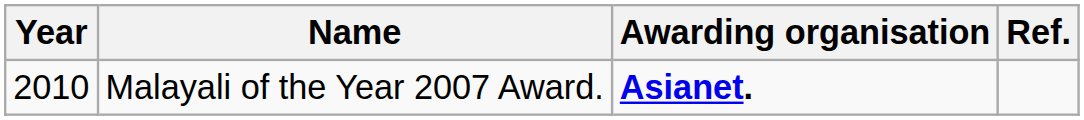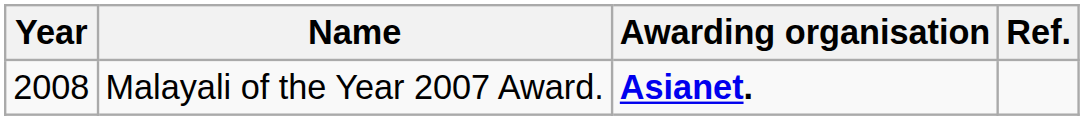Malayali of the Year 2007 Award. | Year: 2010 -> 2008
